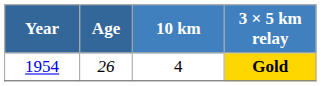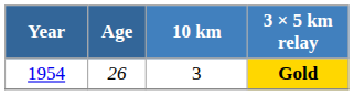Gold | 10 km: 4 -> 3
